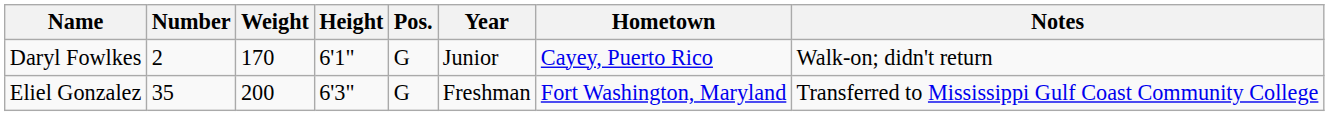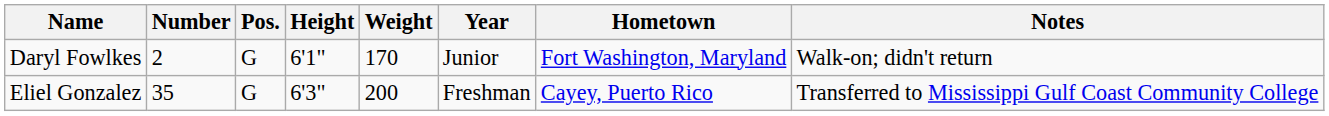columns swapped: Pos. <-> Weight
Daryl Fowlkes | Hometown: Cayey, Puerto Rico -> Fort Washington, Maryland
Eliel Gonzalez | Hometown: Fort Washington, Maryland -> Cayey, Puerto Rico
